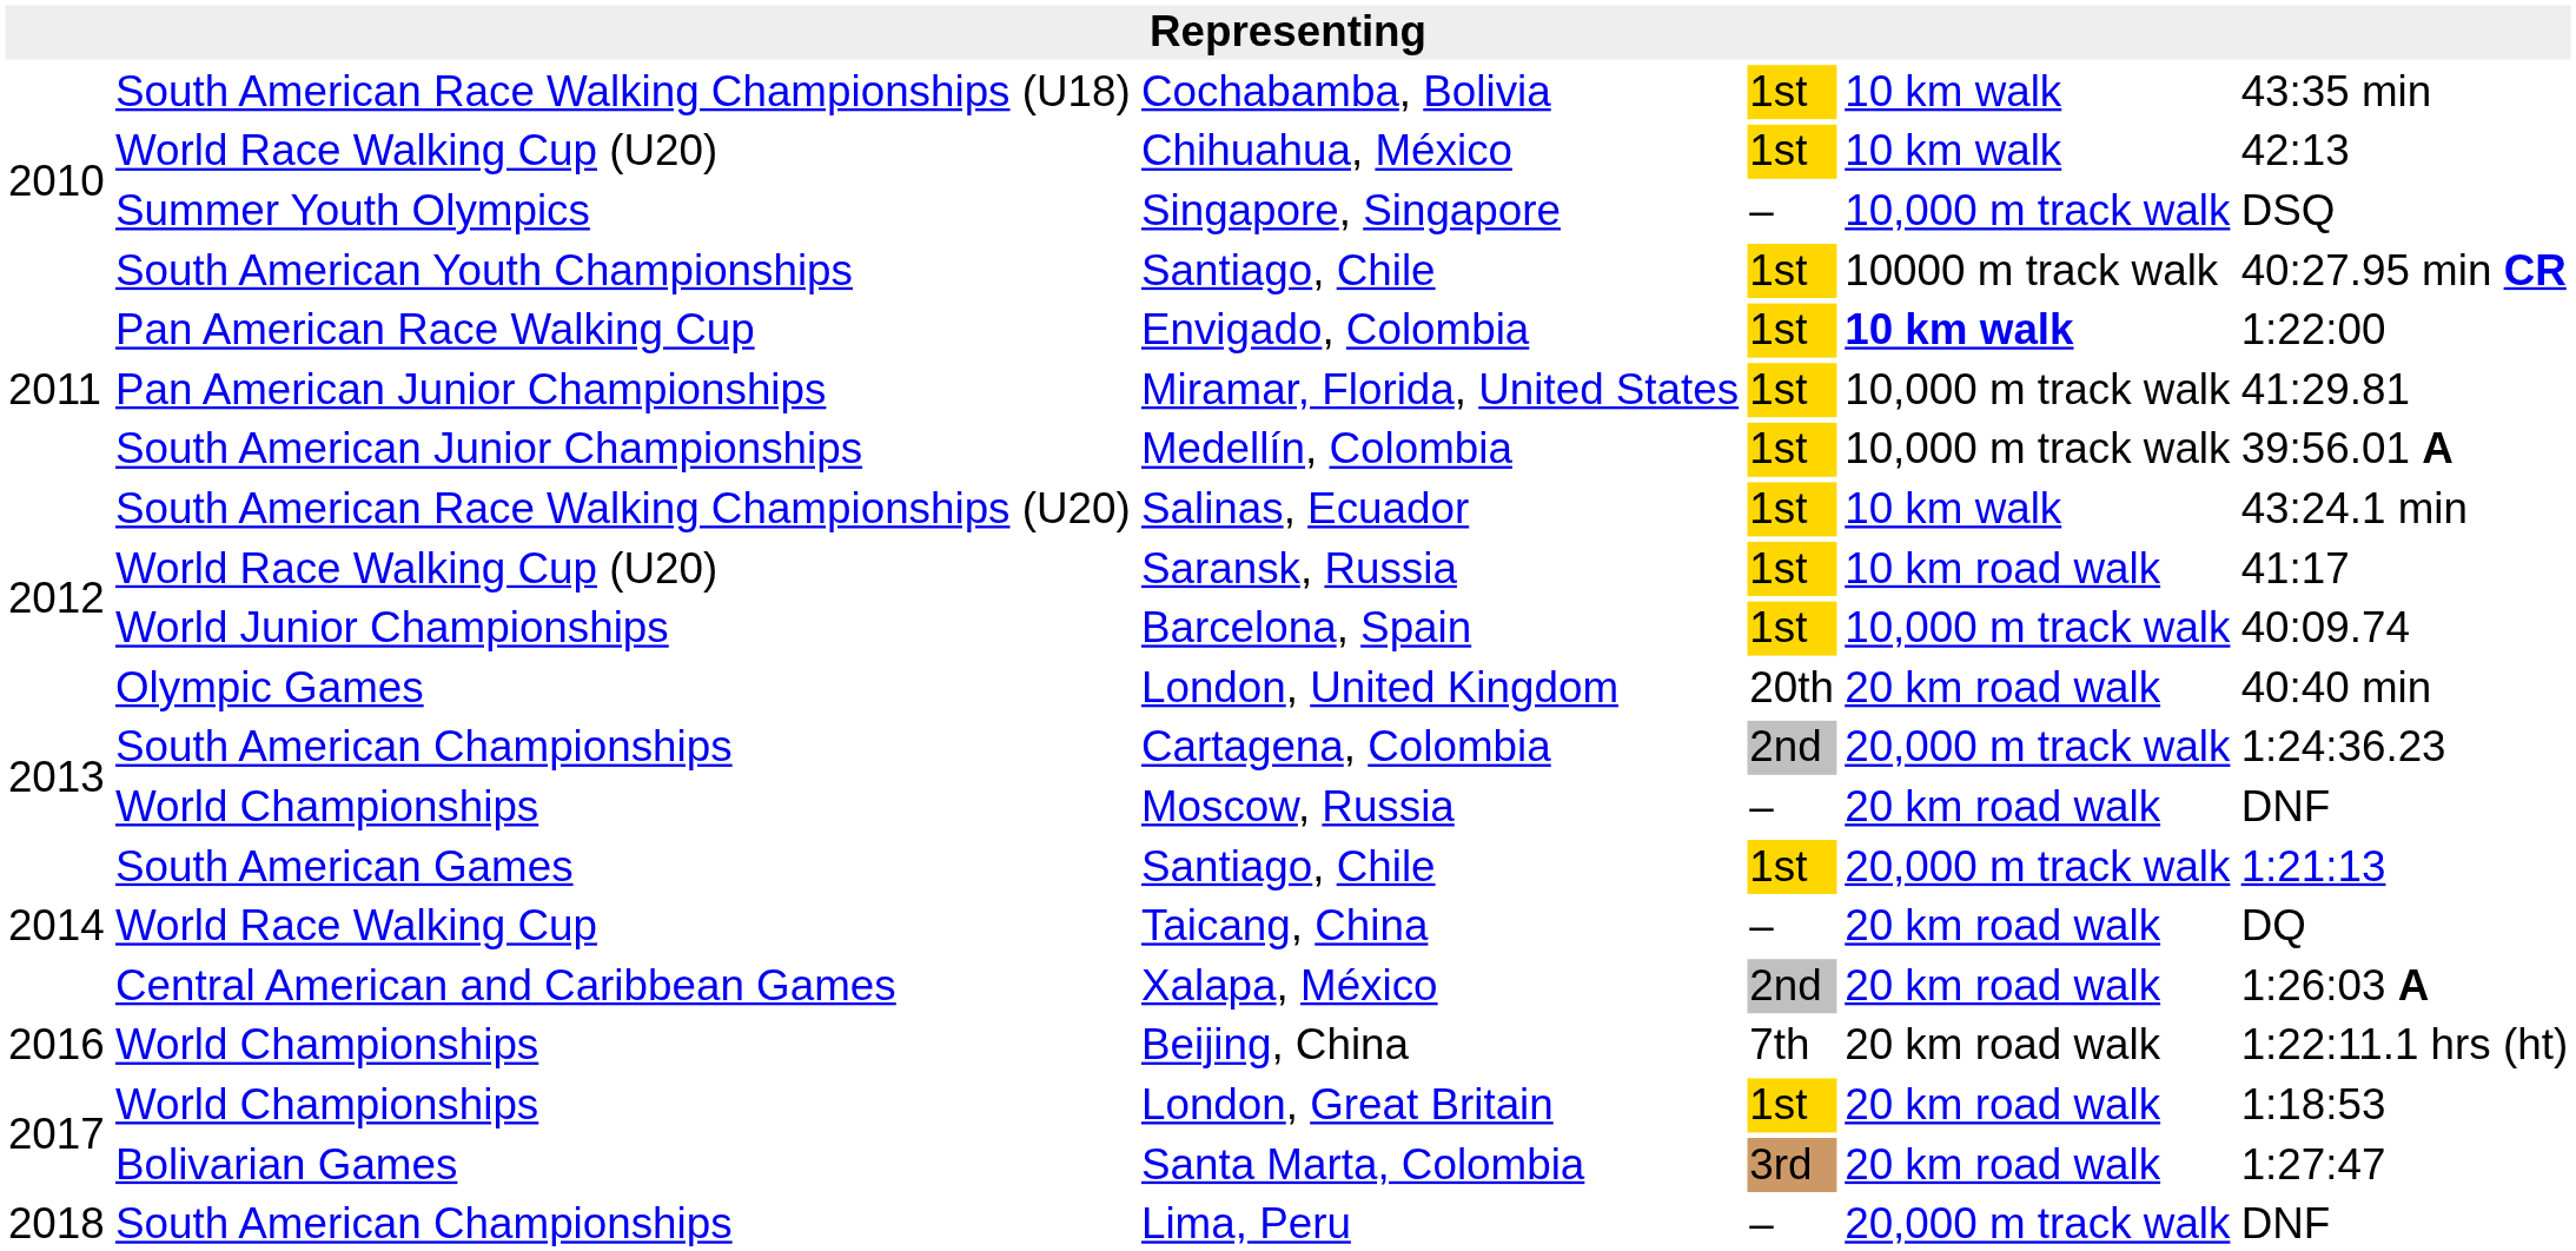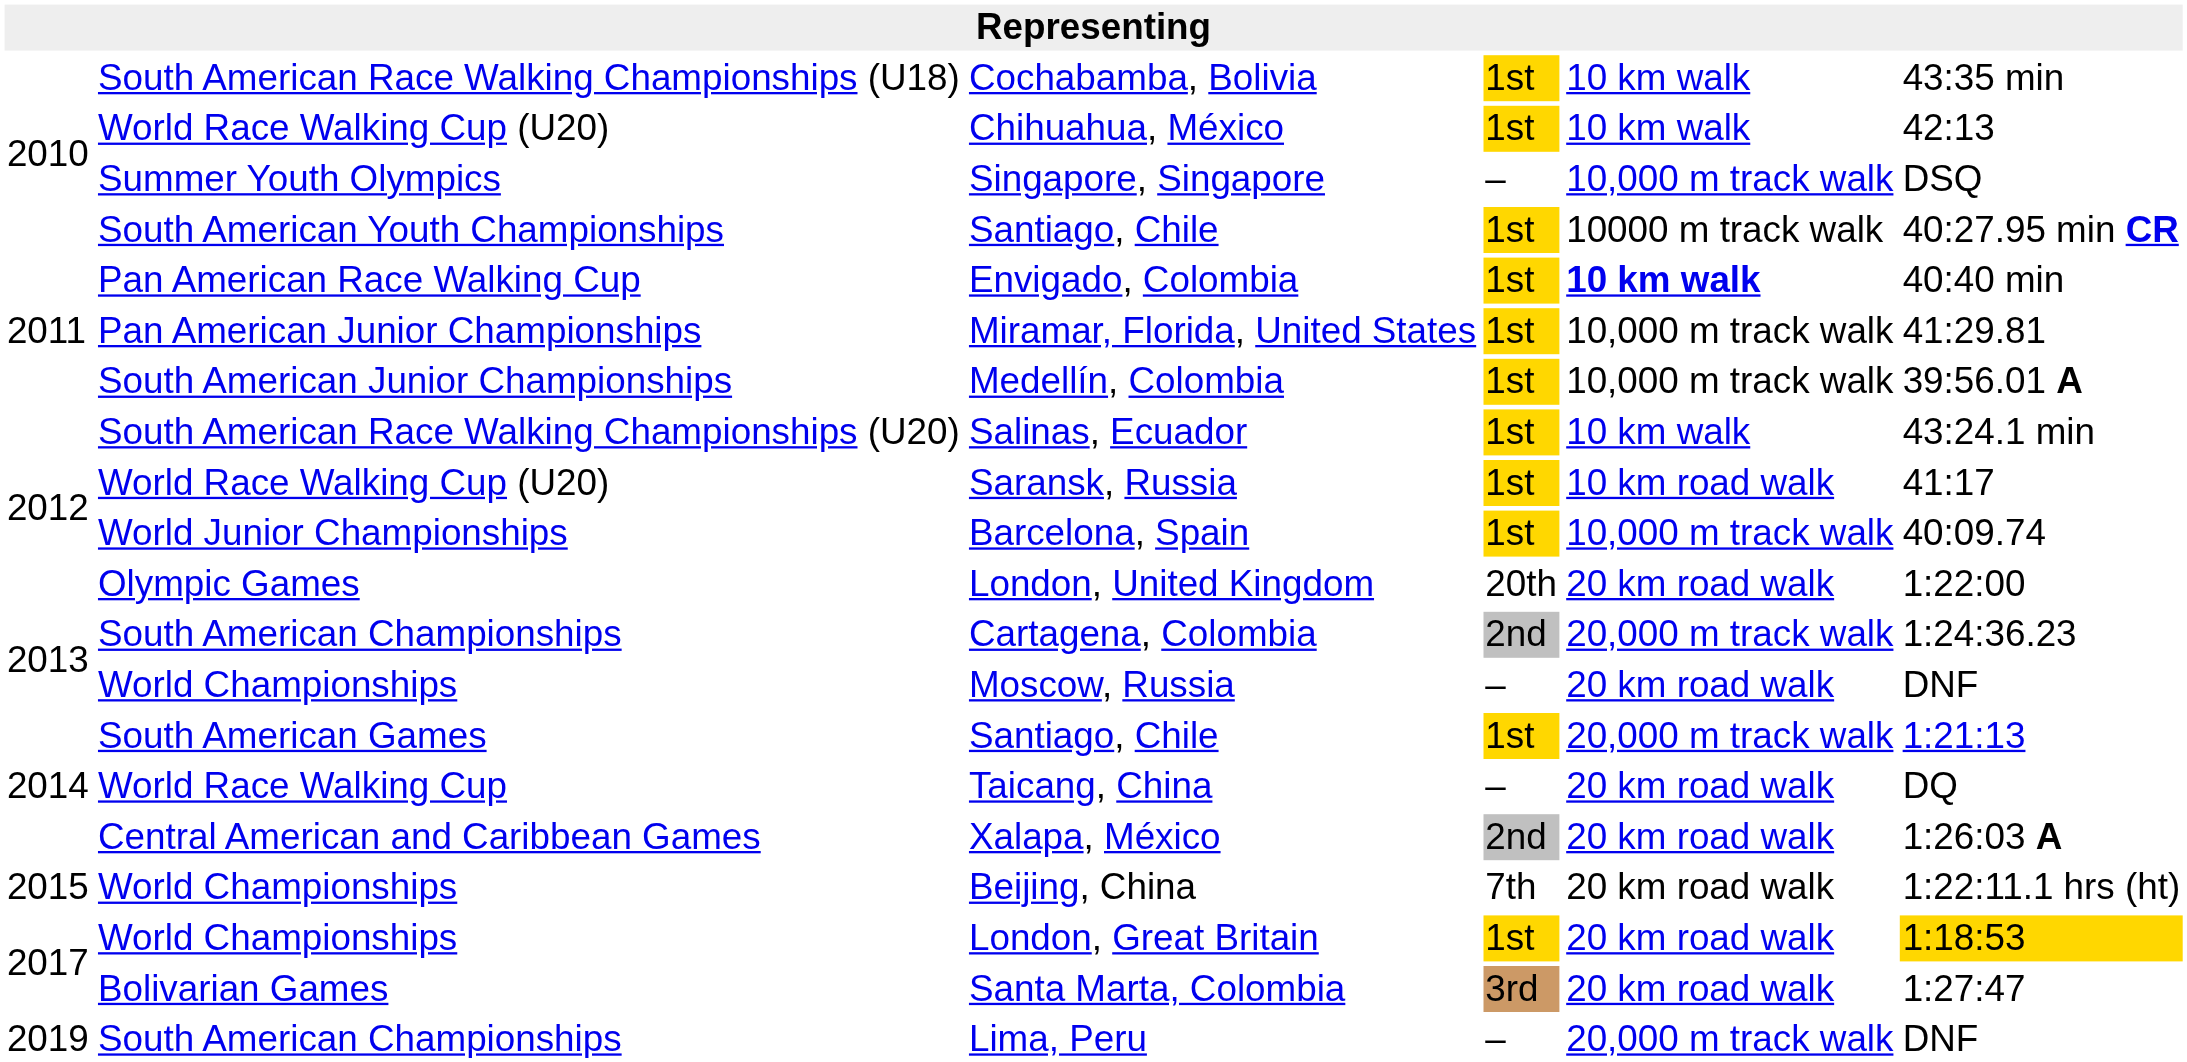Envigado, Colombia | column 6: 1:22:00 -> 40:40 min
London, United Kingdom | column 6: 40:40 min -> 1:22:00
Beijing, China | column 1: 2016 -> 2015
London, Great Britain | column 6: no background -> gold background
Lima, Peru | column 1: 2018 -> 2019
